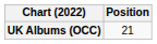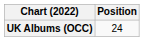UK Albums (OCC) | Position: 21 -> 24
